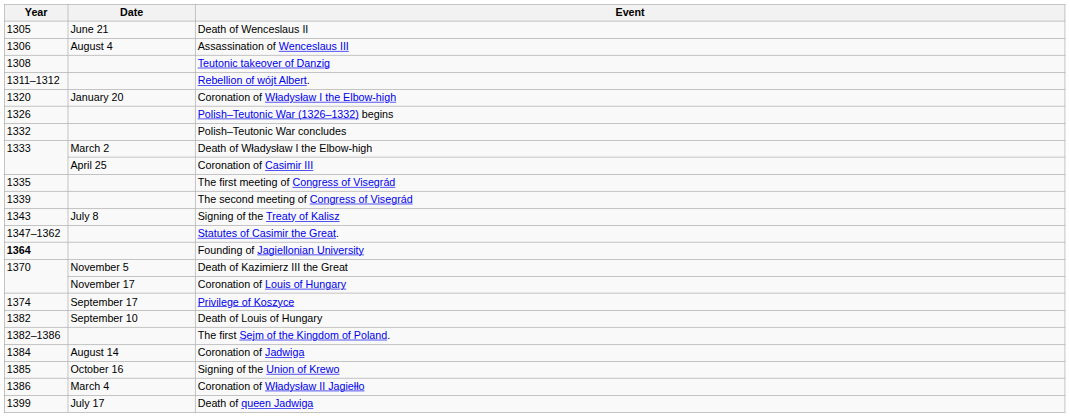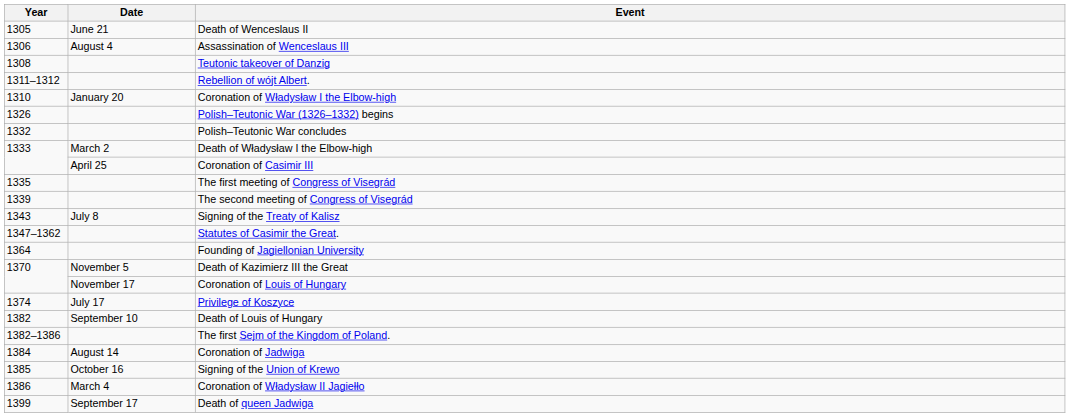Coronation of Władysław I the Elbow-high | Year: 1320 -> 1310
Founding of Jagiellonian University | Year: bold -> normal
Privilege of Koszyce | Date: September 17 -> July 17
Death of queen Jadwiga | Date: July 17 -> September 17
